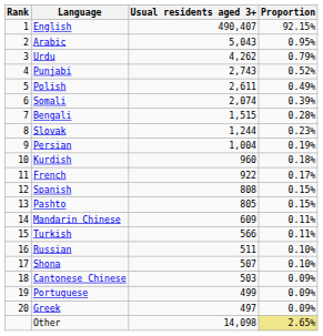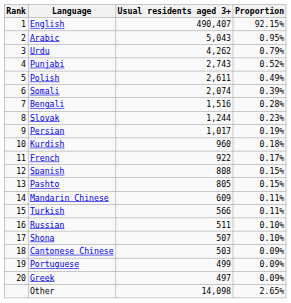Bengali | Usual residents aged 3+: 1,515 -> 1,516
Persian | Usual residents aged 3+: 1,004 -> 1,017
Other | Proportion: khaki background -> no background
